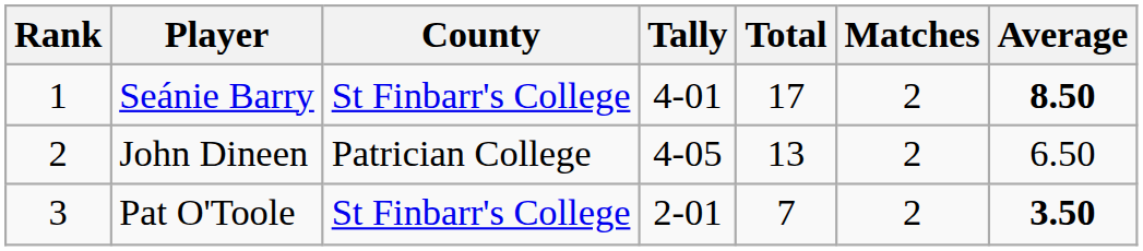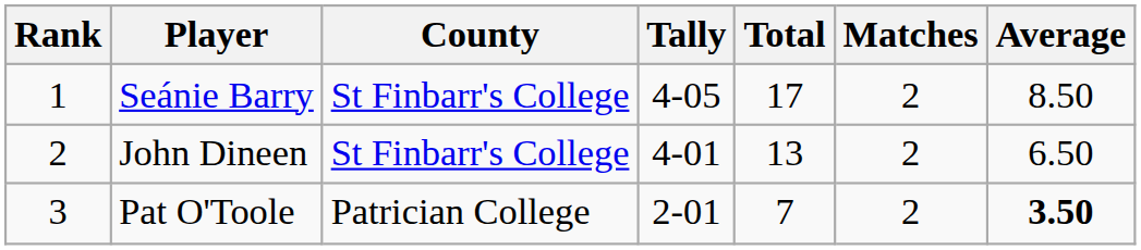Seánie Barry | Tally: 4-01 -> 4-05
Seánie Barry | Average: bold -> normal
John Dineen | County: Patrician College -> St Finbarr's College
John Dineen | Tally: 4-05 -> 4-01
Pat O'Toole | County: St Finbarr's College -> Patrician College
